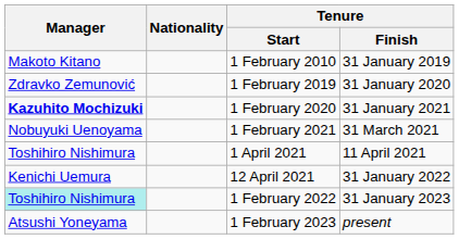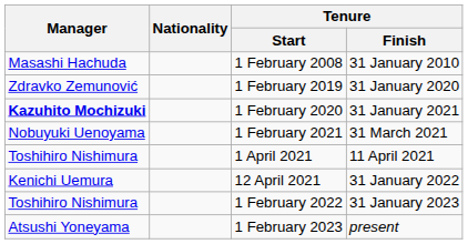+ row: Masashi Hachuda | 1 February 2008 | 31 January 2010
- row: Makoto Kitano | 1 February 2010 | 31 January 2019
1 February 2022 | Manager: paleturquoise background -> no background
